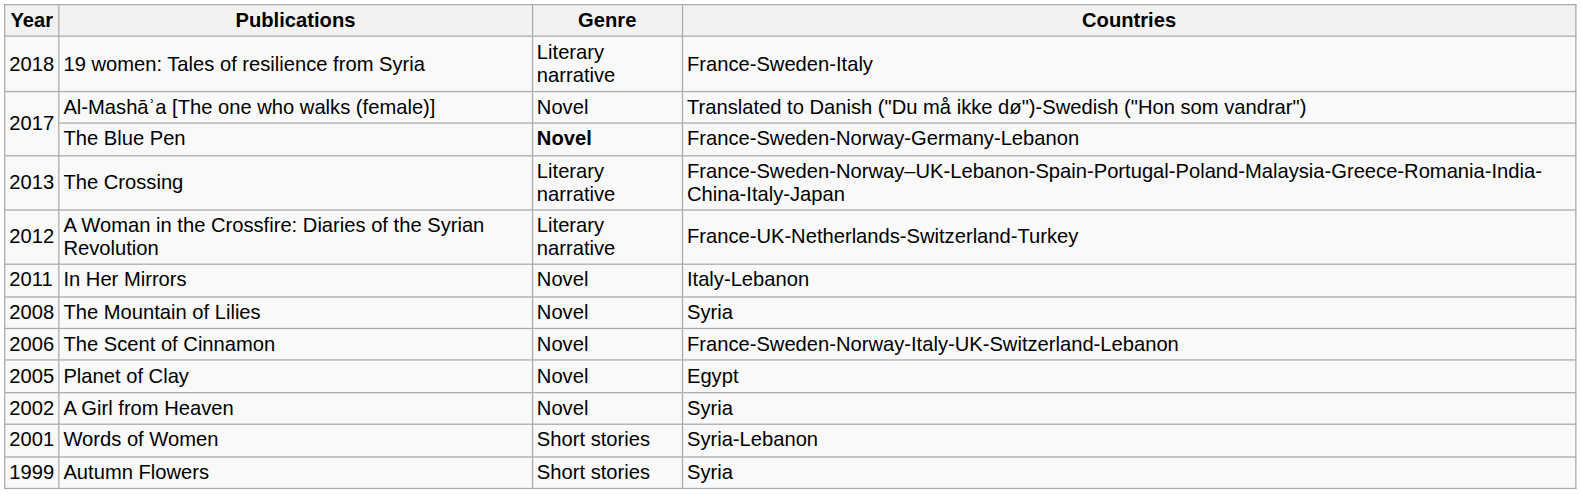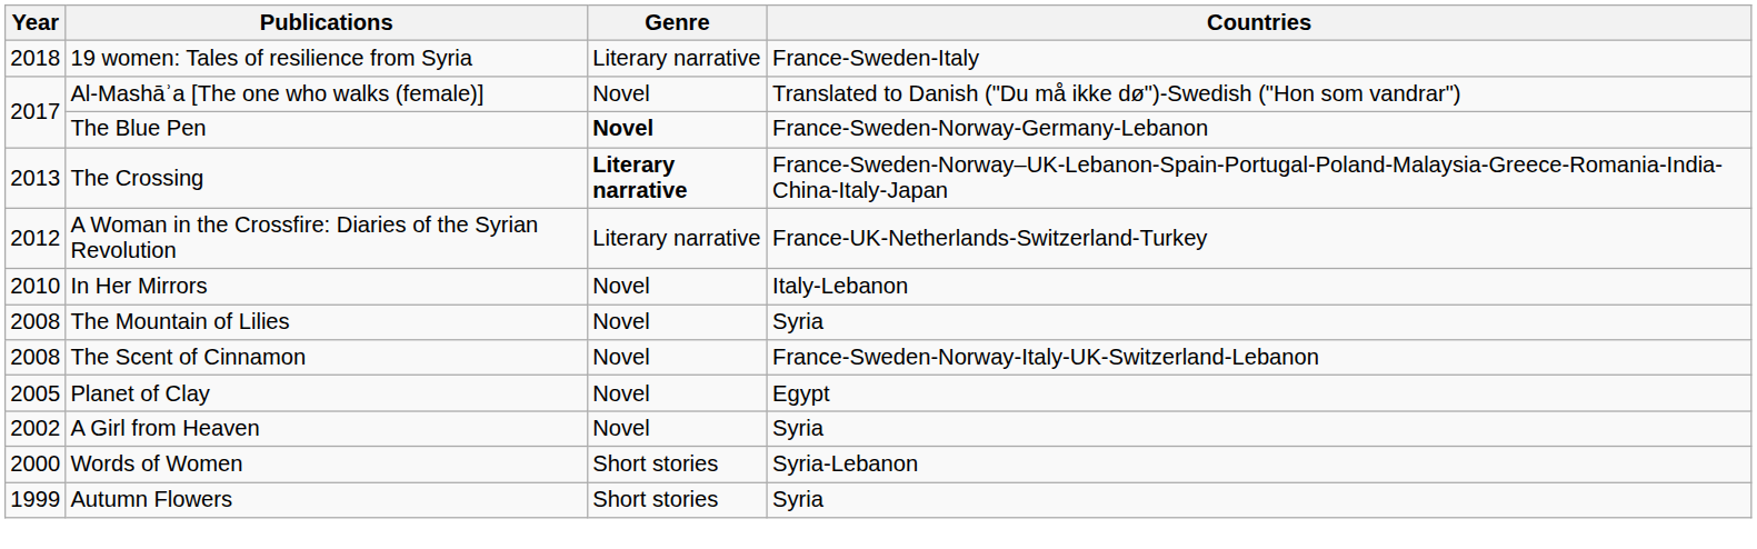The Crossing | Genre: normal -> bold
In Her Mirrors | Year: 2011 -> 2010
The Scent of Cinnamon | Year: 2006 -> 2008
Words of Women | Year: 2001 -> 2000
